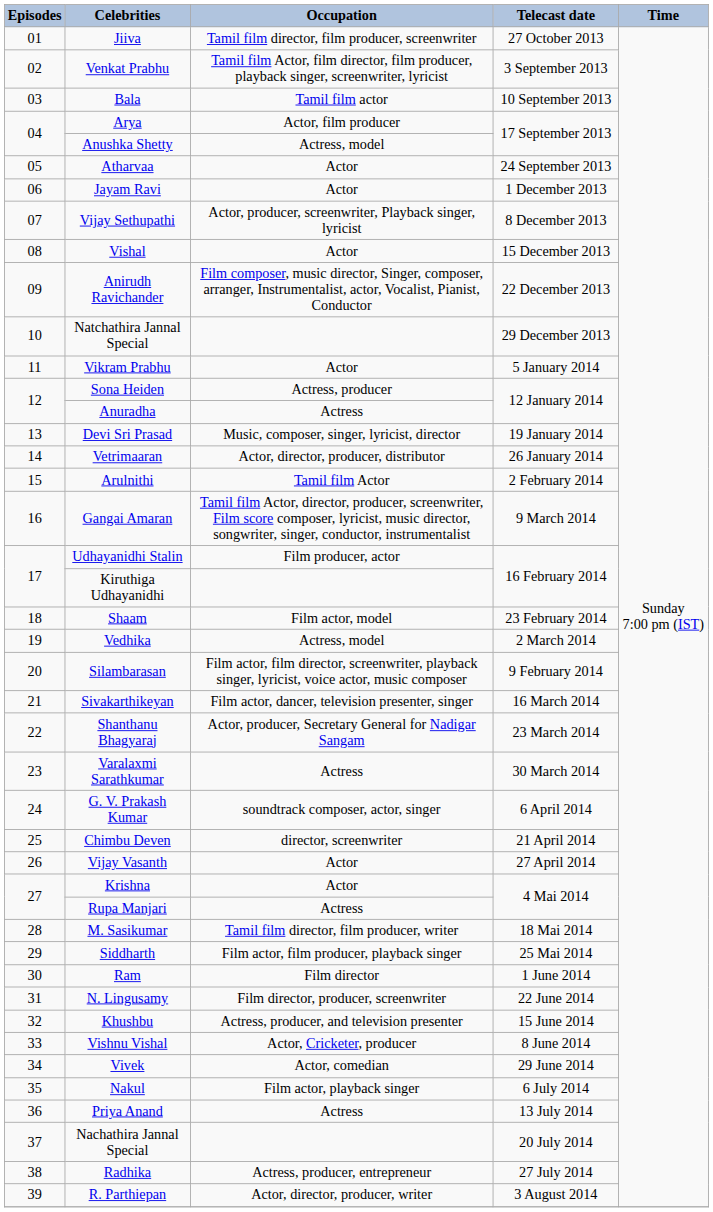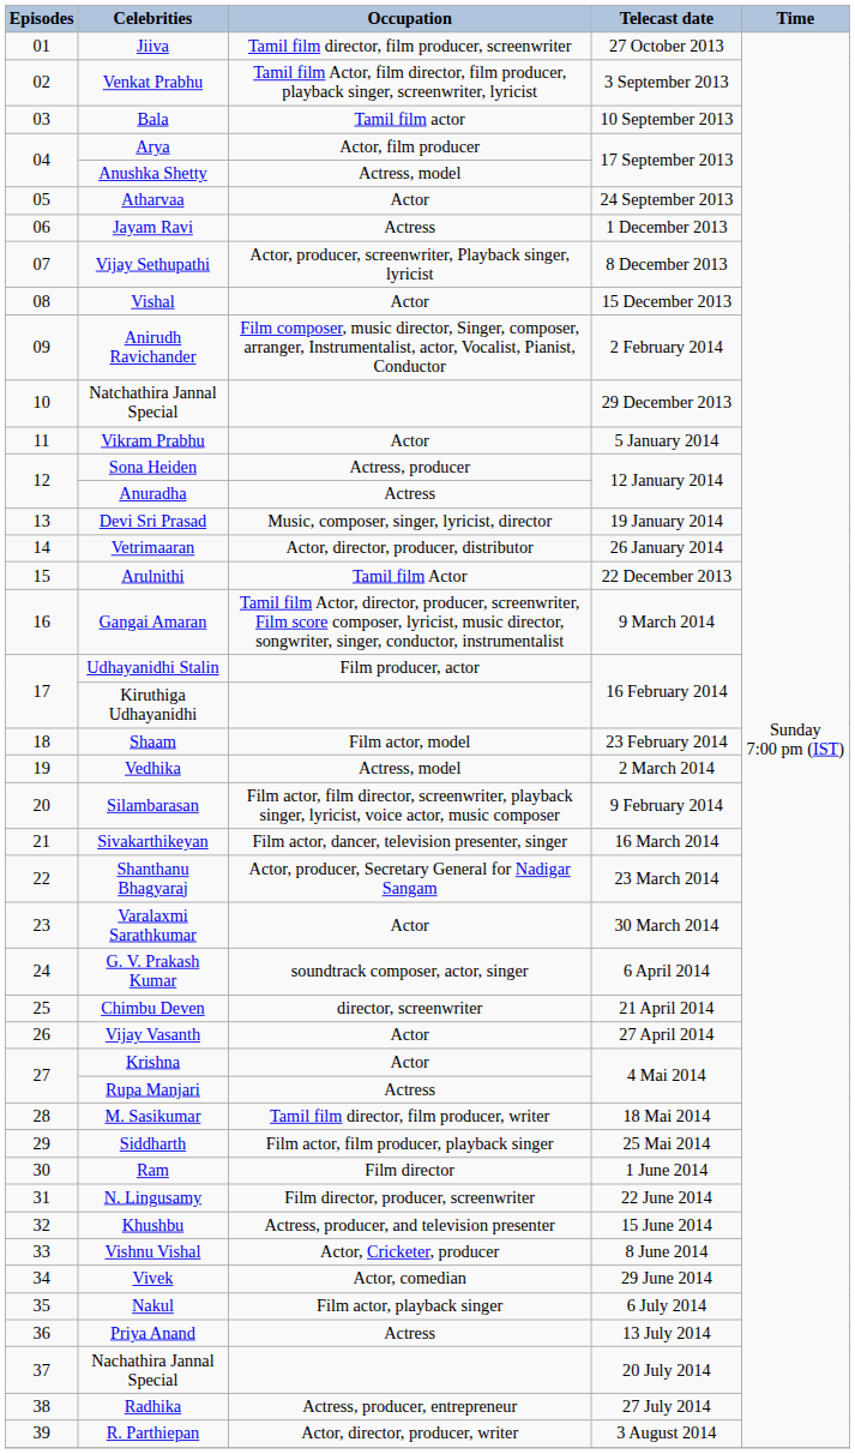Jayam Ravi | Occupation: Actor -> Actress
Anirudh Ravichander | Telecast date: 22 December 2013 -> 2 February 2014
Arulnithi | Telecast date: 2 February 2014 -> 22 December 2013
Varalaxmi Sarathkumar | Occupation: Actress -> Actor
